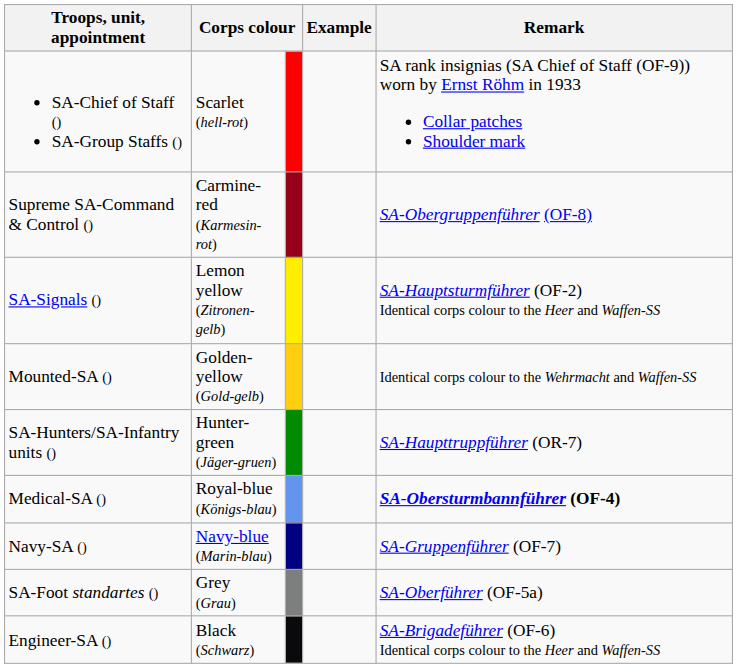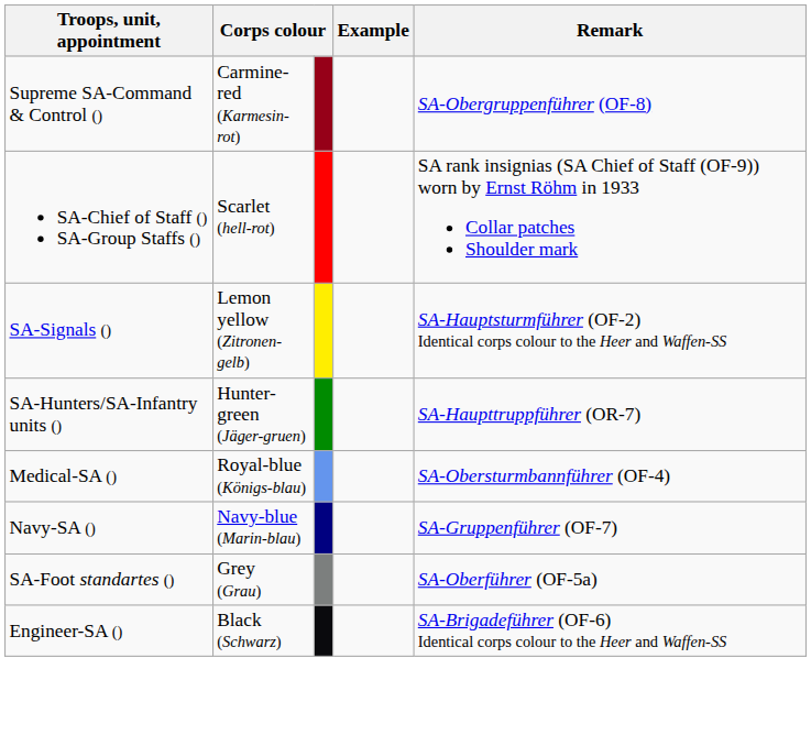rows swapped: Supreme SA-Command & Control () <-> SA-Chief of Staff () SA-Group Staffs ()
- row: Mounted-SA () | Golden-yellow (Gold-gelb) | Identical corps colour to the Wehrmacht and Waffen-SS
Medical-SA () | Remark: bold -> normal
